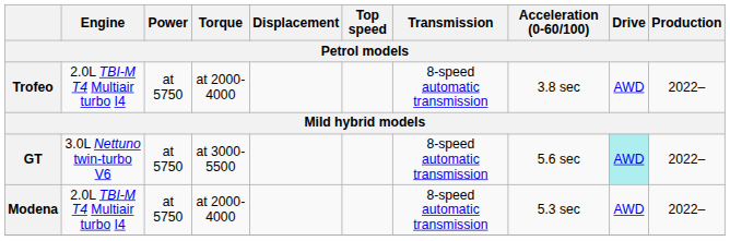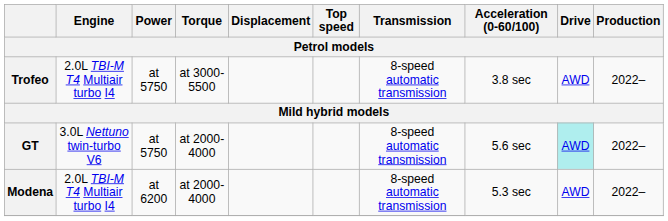Trofeo | Torque: at 2000-4000 -> at 3000-5500
GT | Torque: at 3000-5500 -> at 2000-4000
Modena | Power: at 5750 -> at 6200
